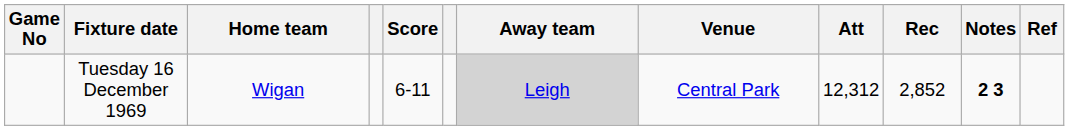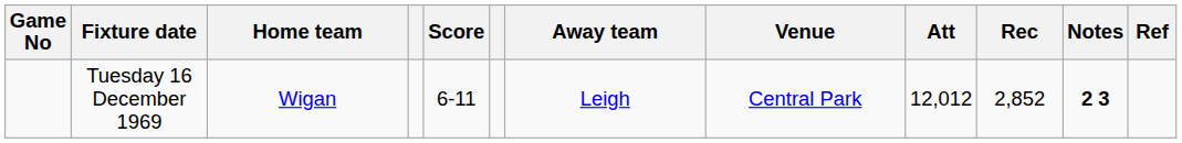Tuesday 16 December 1969 | Away team: lightgrey background -> no background
Tuesday 16 December 1969 | Att: 12,312 -> 12,012
